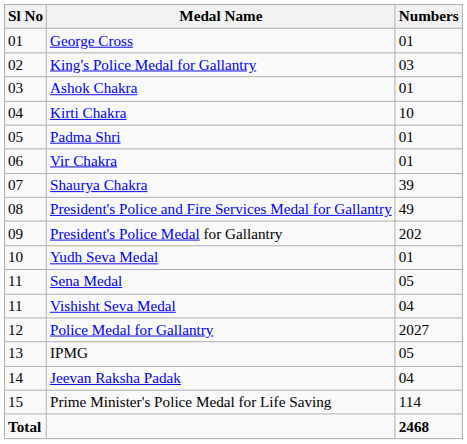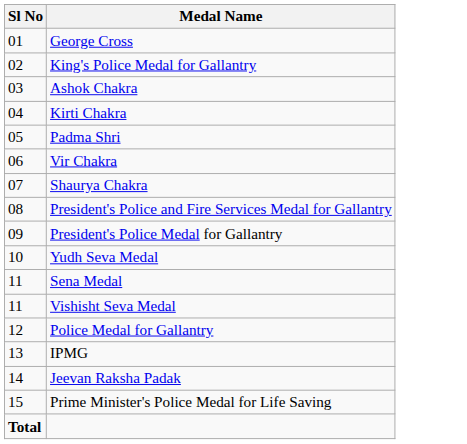- column: Numbers | 01 | 03 | 01 | 10 | 01 | 01 | 39 | 49 | 202 | 01 | 05 | 04 | 2027 | 05 | 04 | 114 | 2468
